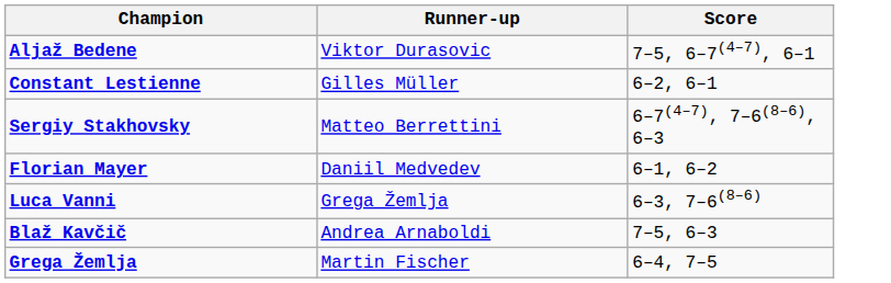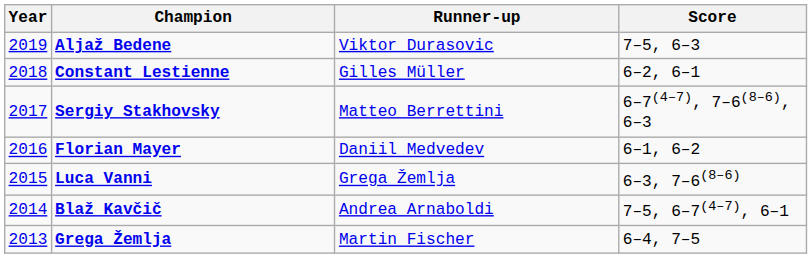+ column: Year | 2019 | 2018 | 2017 | 2016 | 2015 | 2014 | 2013
Aljaž Bedene | Score: 7–5, 6–7(4–7), 6–1 -> 7–5, 6–3
Blaž Kavčič | Score: 7–5, 6–3 -> 7–5, 6–7(4–7), 6–1
